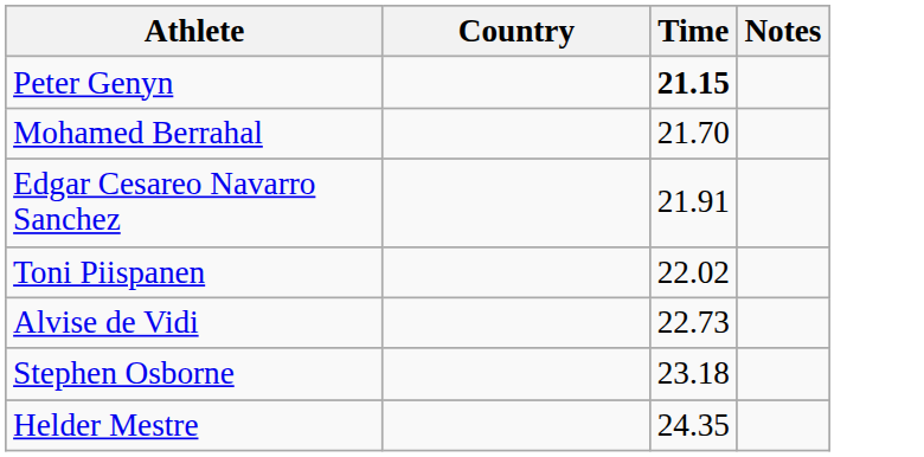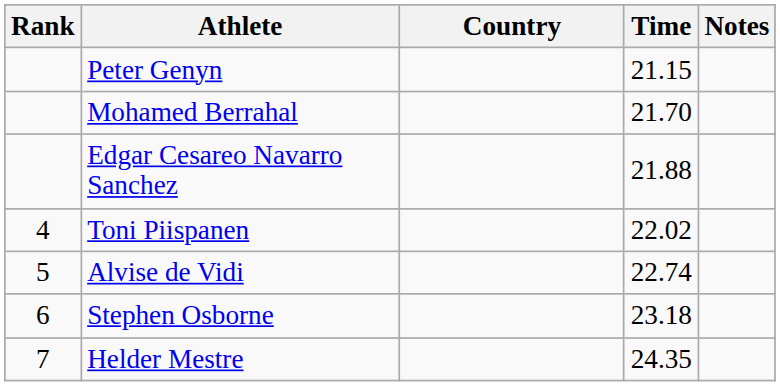+ column: Rank | 4 | 5 | 6 | 7
Peter Genyn | Time: bold -> normal
Edgar Cesareo Navarro Sanchez | Time: 21.91 -> 21.88
Alvise de Vidi | Time: 22.73 -> 22.74
